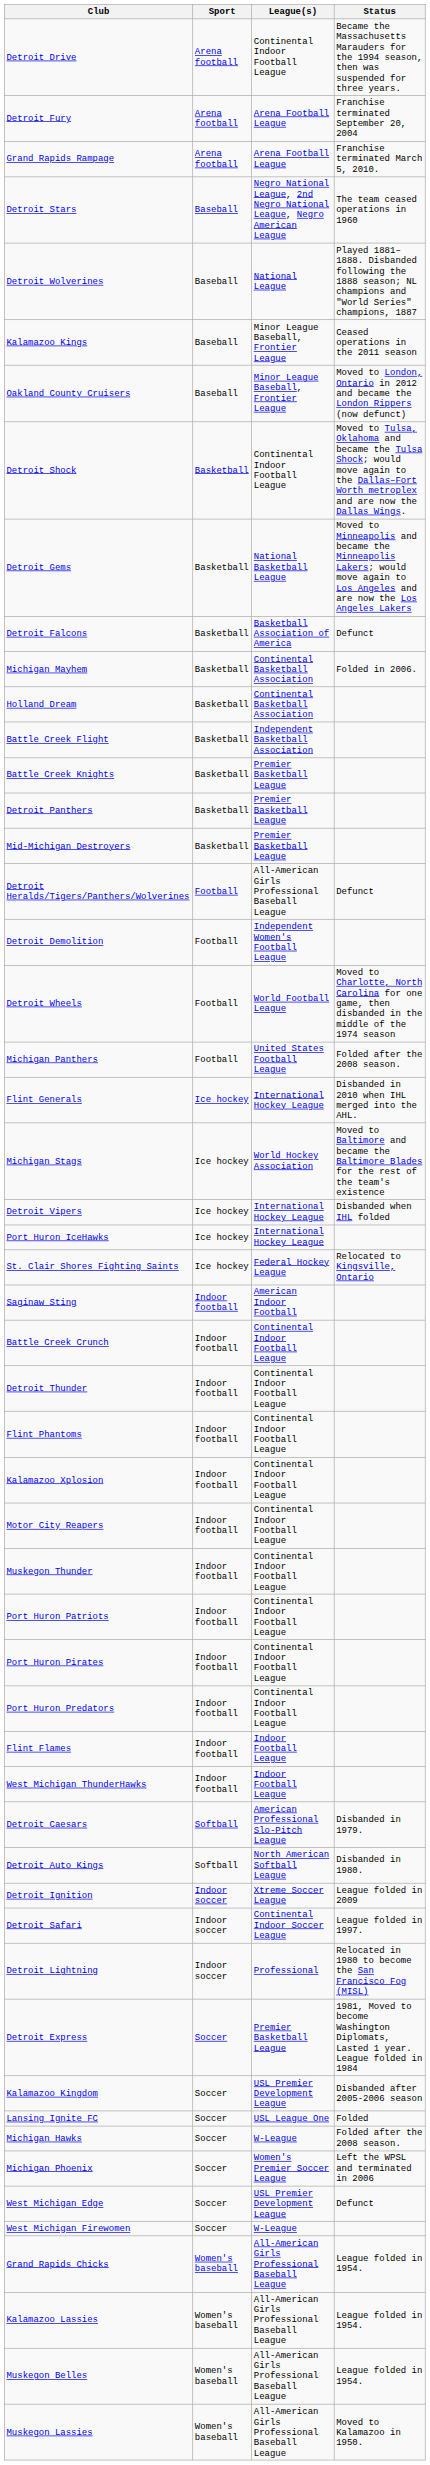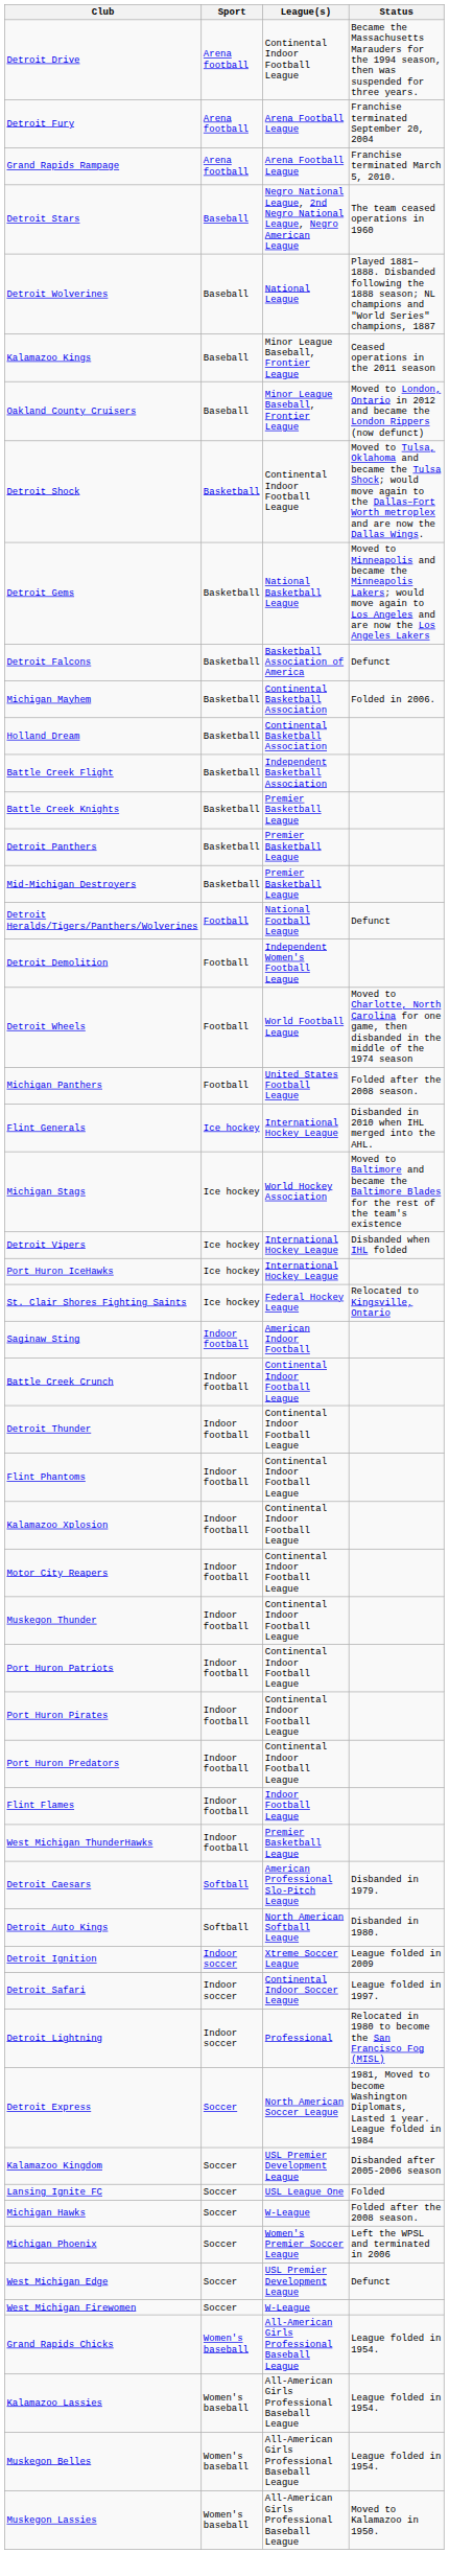Detroit Heralds/Tigers/Panthers/Wolverines | League(s): All-American Girls Professional Baseball League -> National Football League
West Michigan ThunderHawks | League(s): Indoor Football League -> Premier Basketball League
Detroit Express | League(s): Premier Basketball League -> North American Soccer League
